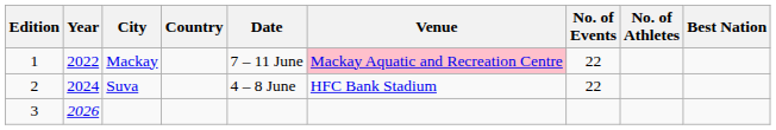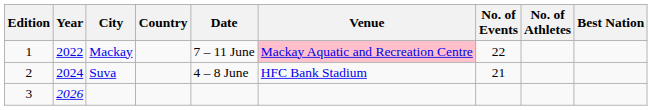Suva | No. of Events: 22 -> 21
